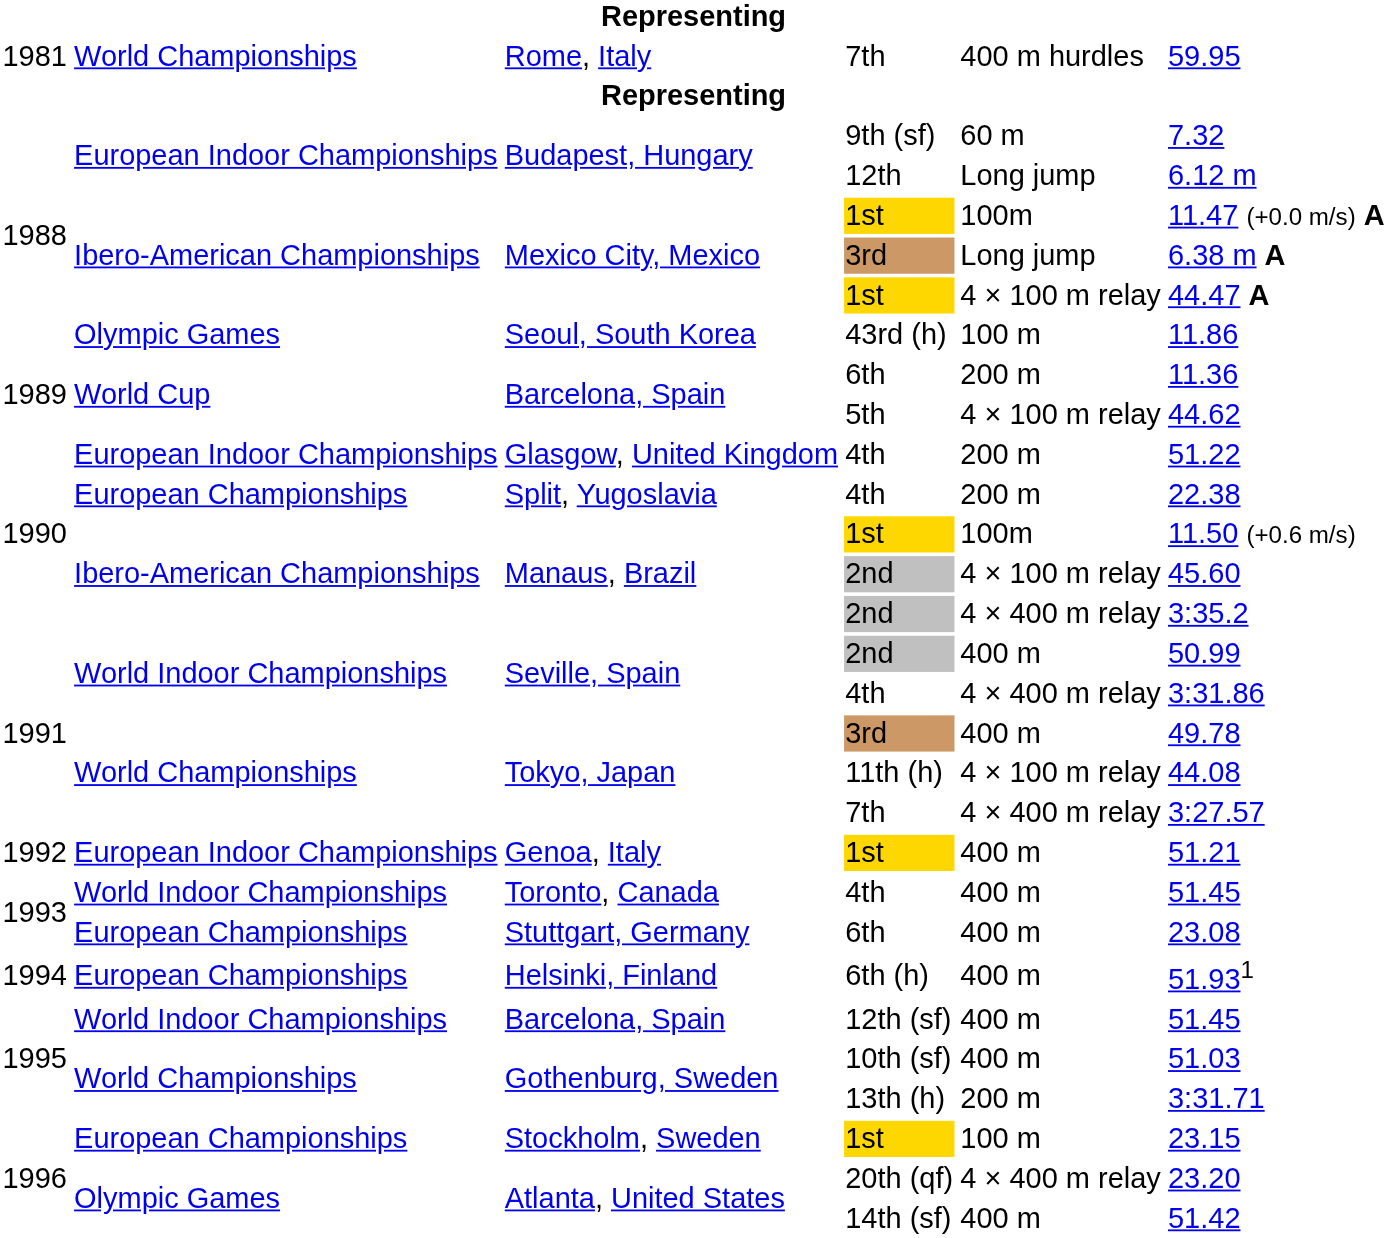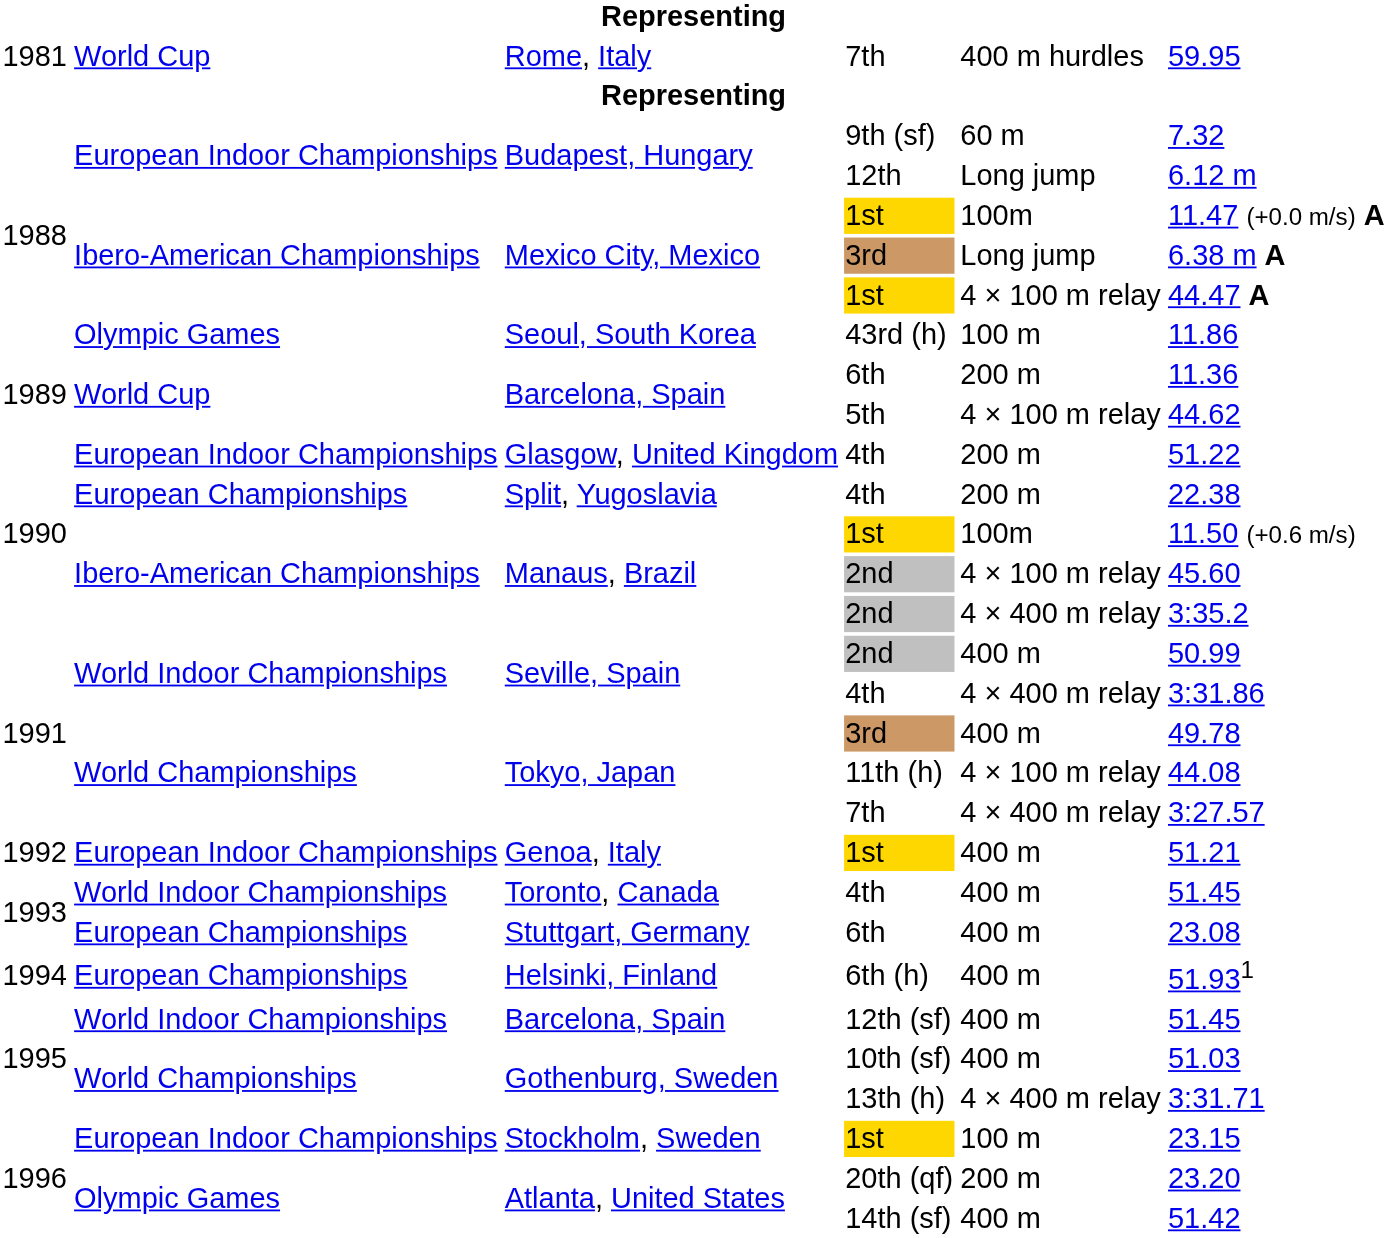Rome, Italy | column 2: World Championships -> World Cup
Gothenburg, Sweden / 13th (h) | column 5: 200 m -> 4 × 400 m relay
Stockholm, Sweden | column 2: European Championships -> European Indoor Championships
Atlanta, United States / 20th (qf) | column 5: 4 × 400 m relay -> 200 m
